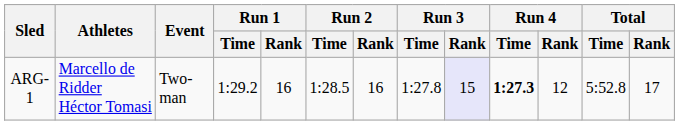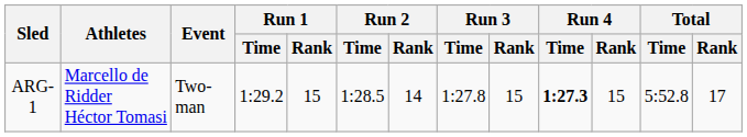ARG-1 | Run 1 / Rank: 16 -> 15
ARG-1 | Run 2 / Rank: 16 -> 14
ARG-1 | Run 3 / Rank: lavender background -> no background
ARG-1 | Run 4 / Rank: 12 -> 15
